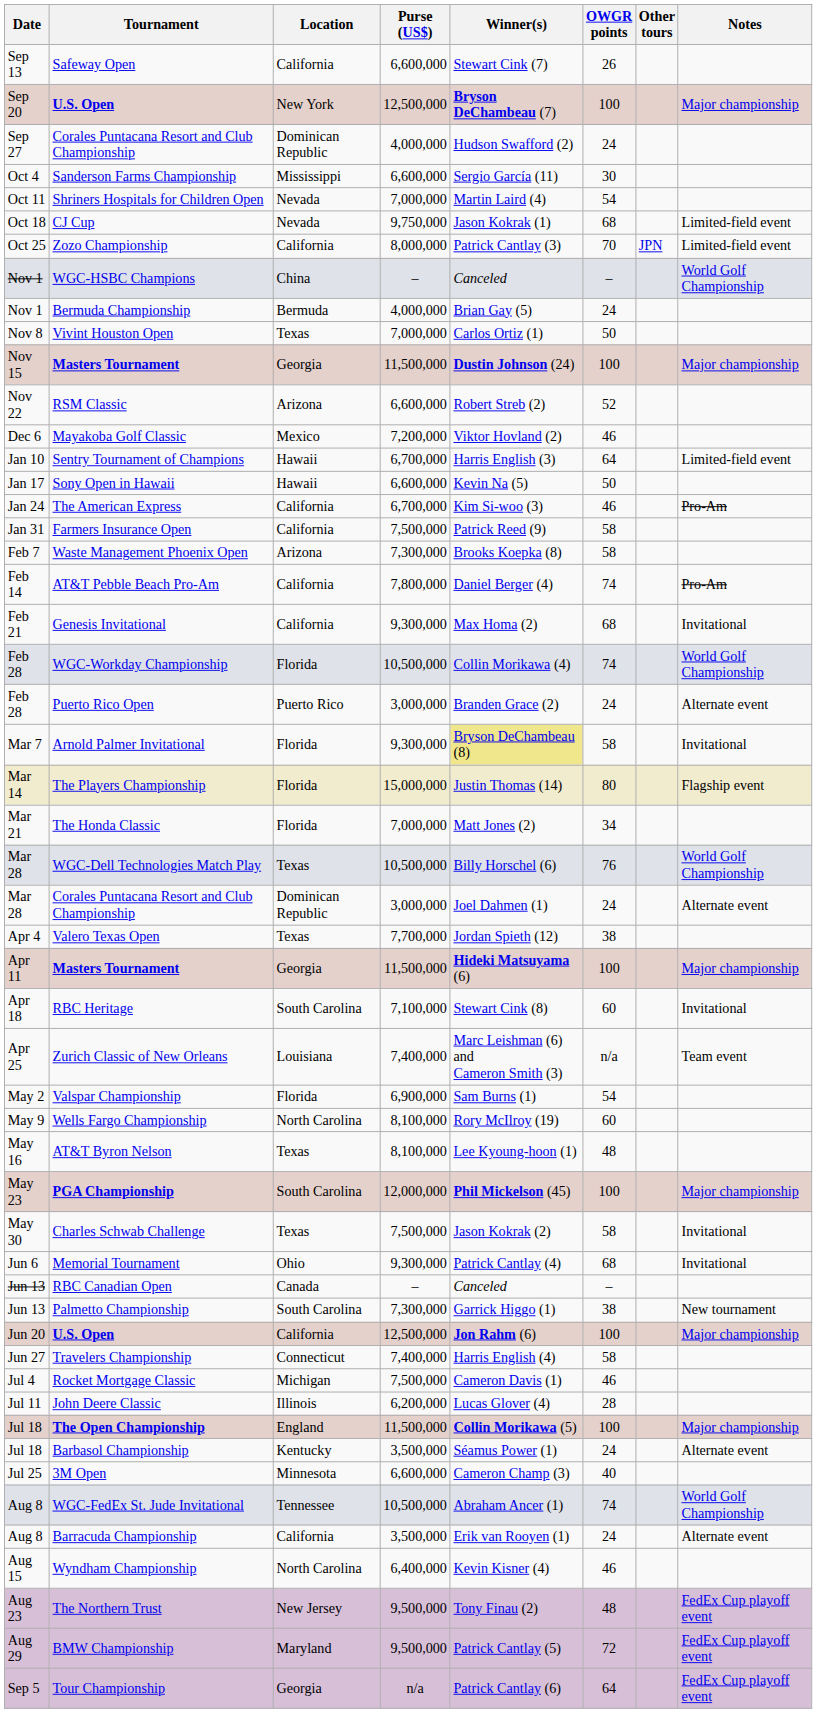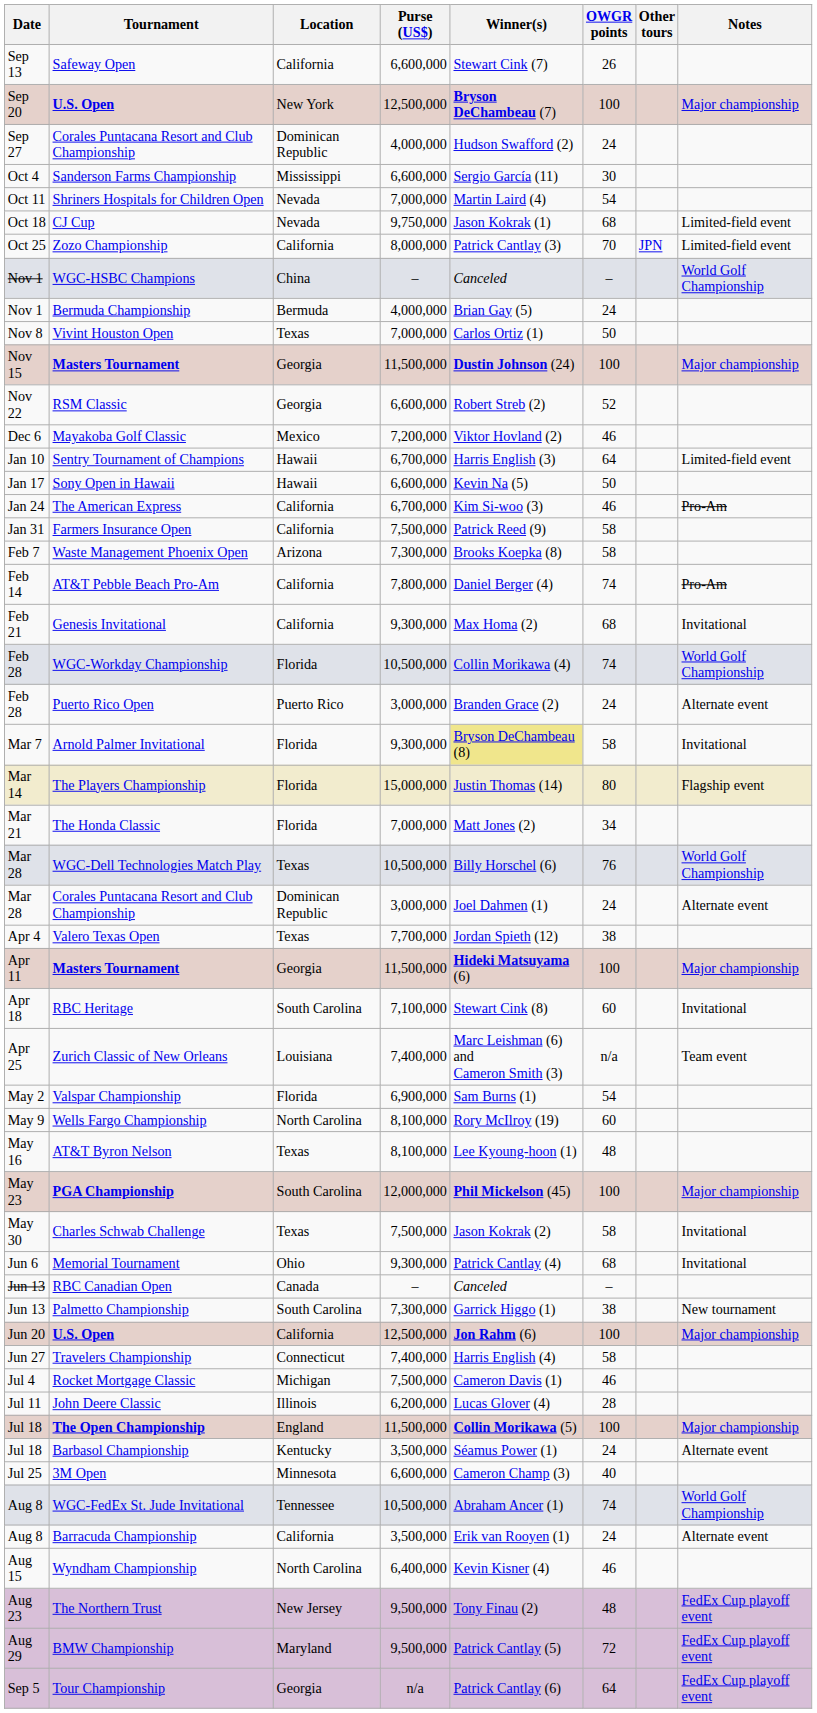RSM Classic | Location: Arizona -> Georgia
